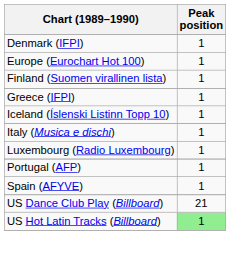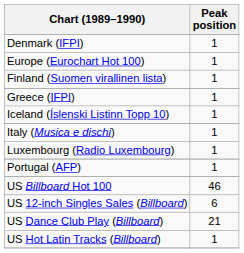- row: Spain (AFYVE) | 1
+ row: US Billboard Hot 100 | 46
+ row: US 12-inch Singles Sales (Billboard) | 6
US Hot Latin Tracks (Billboard) | Peak position: lightgreen background -> no background
